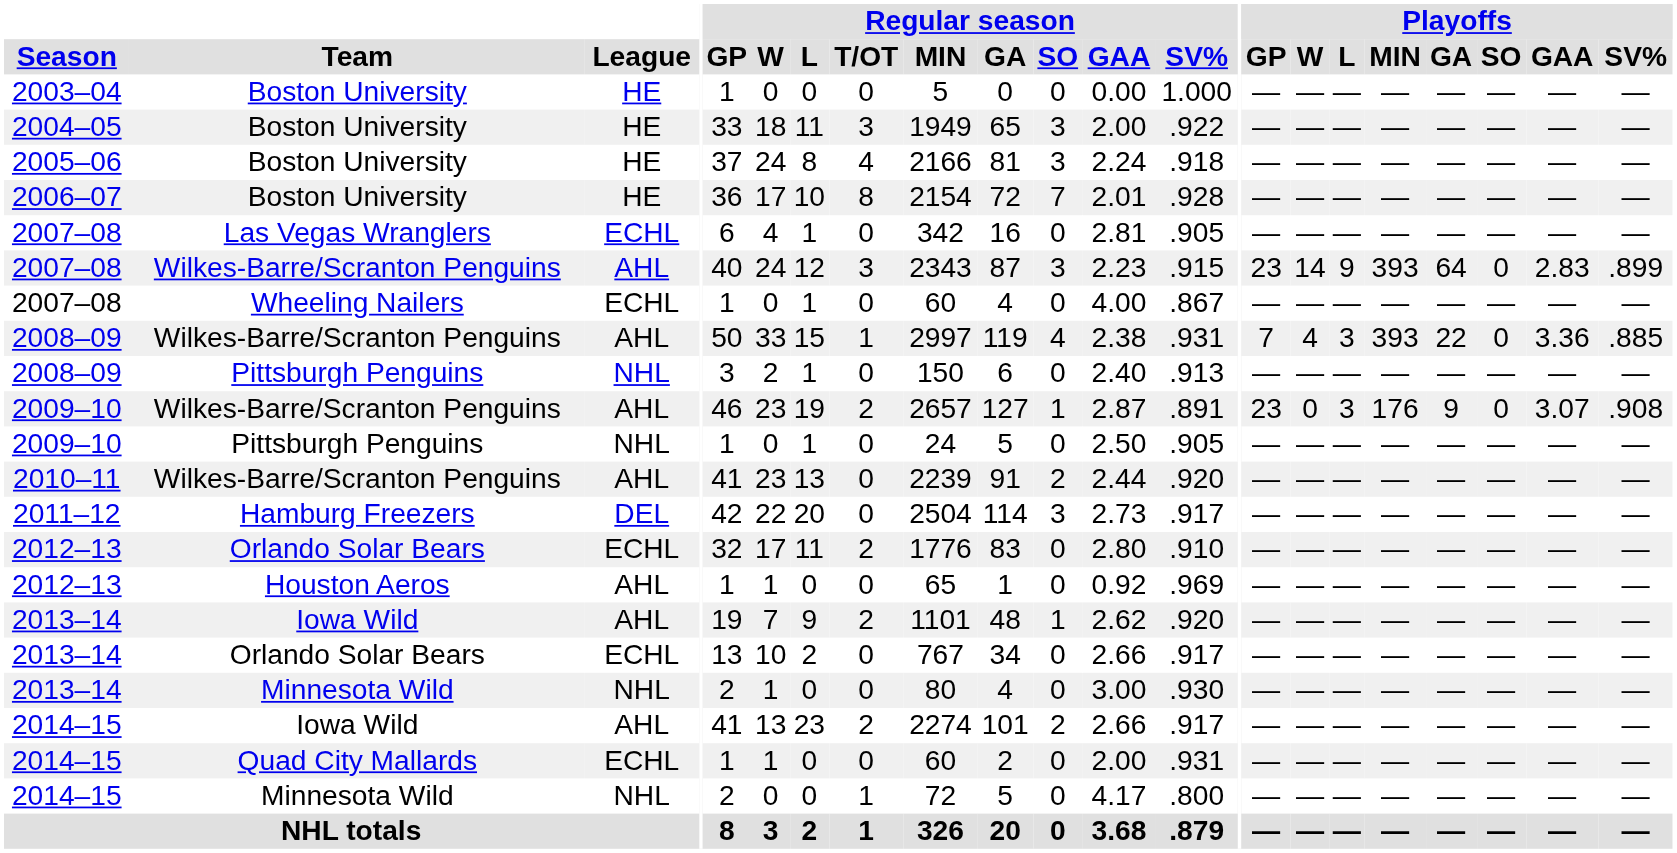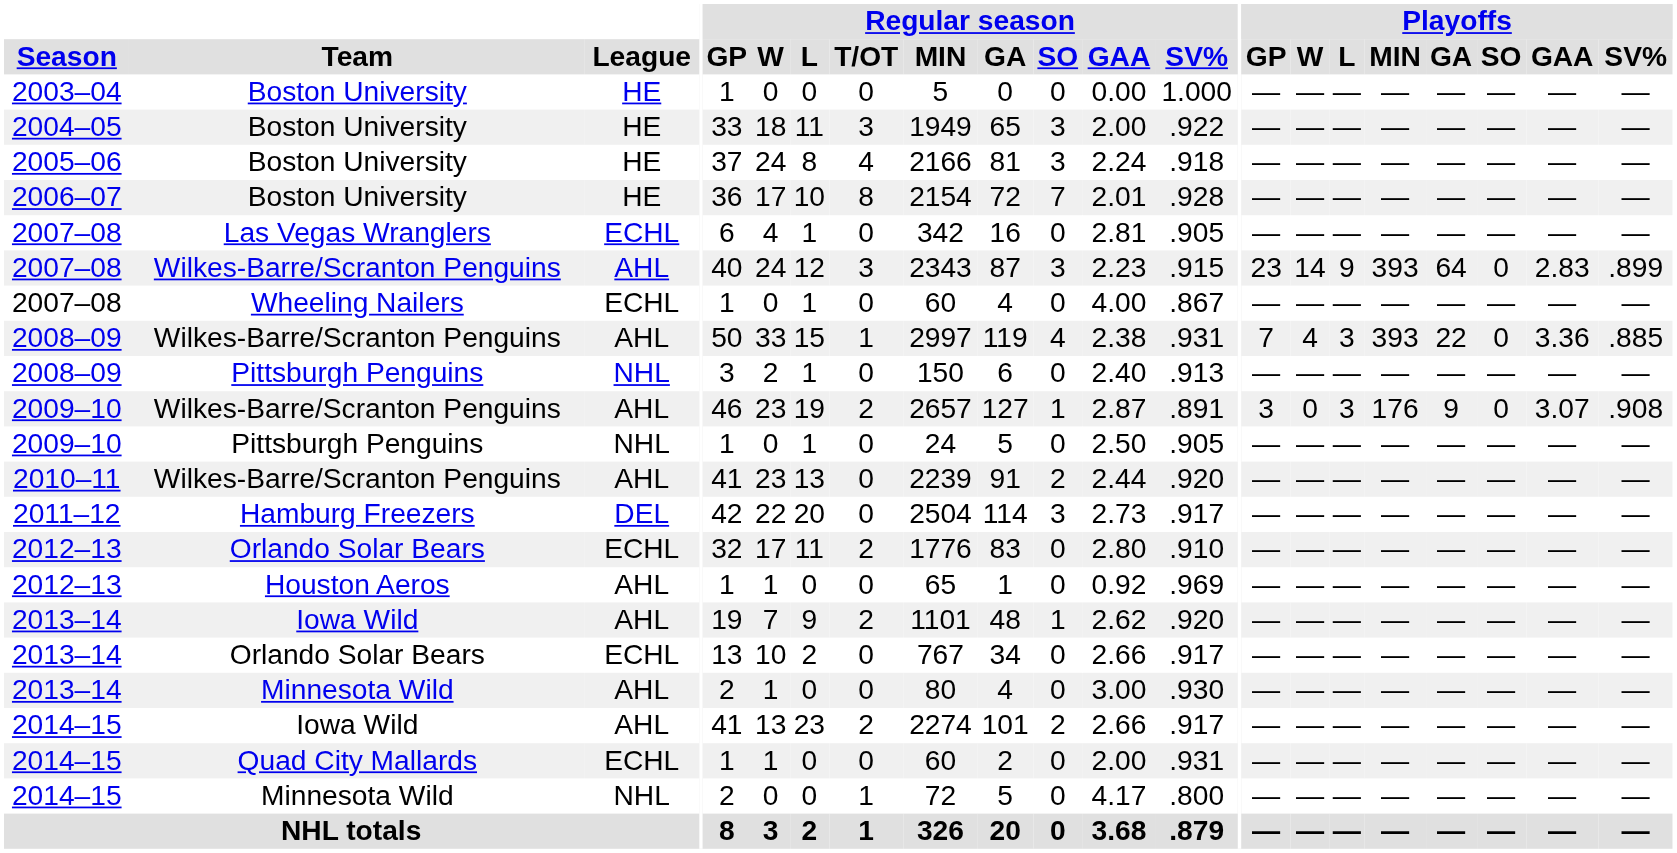2009–10 / Wilkes-Barre/Scranton Penguins | Playoffs / GP: 23 -> 3
2013–14 / Minnesota Wild | League: NHL -> AHL
